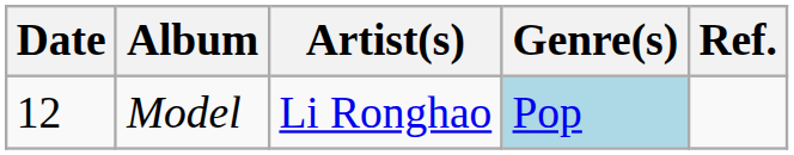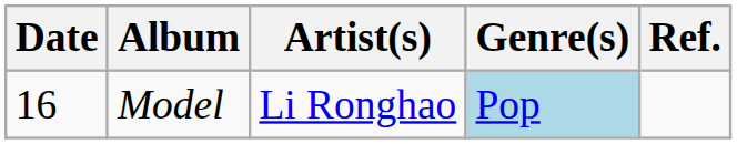Model | Date: 12 -> 16
